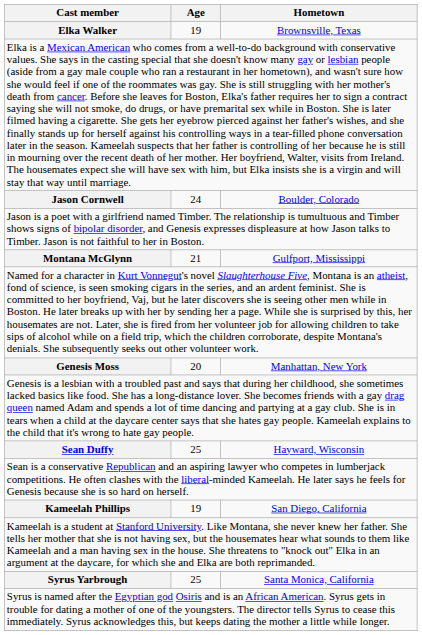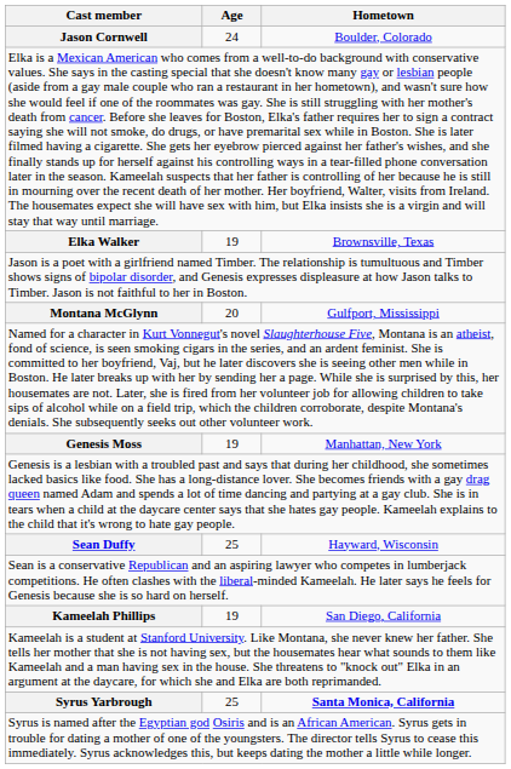rows swapped: Elka Walker <-> Jason Cornwell
Montana McGlynn | Age: 21 -> 20
Genesis Moss | Age: 20 -> 19
Syrus Yarbrough | Hometown: normal -> bold
